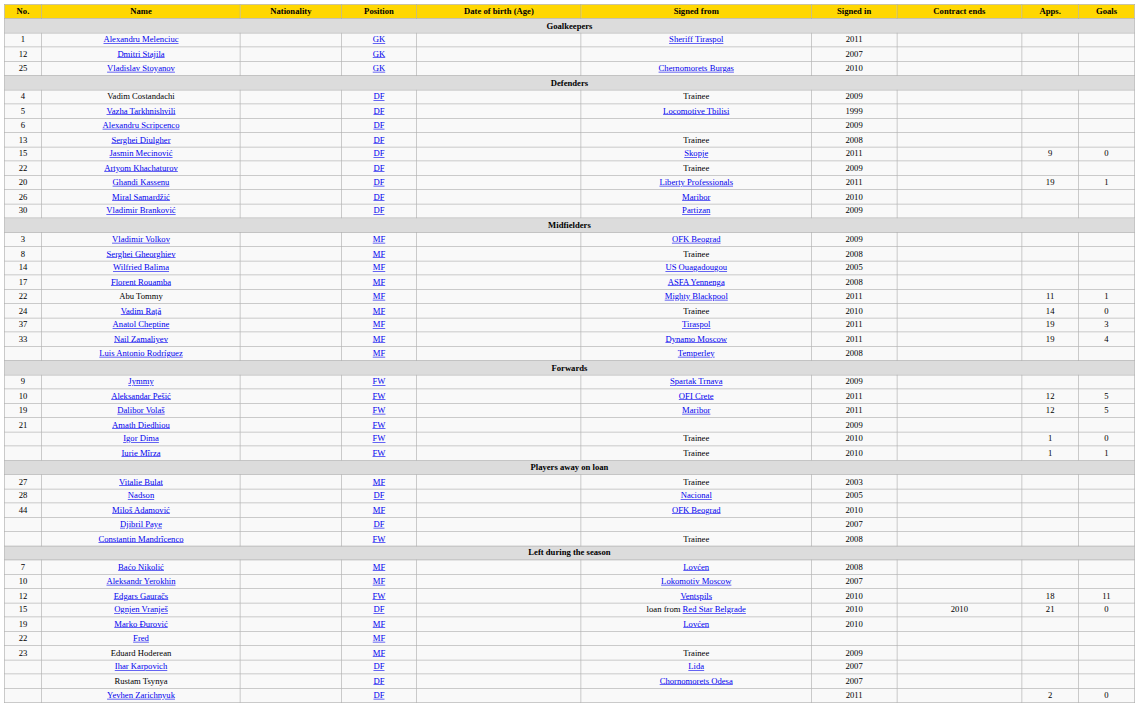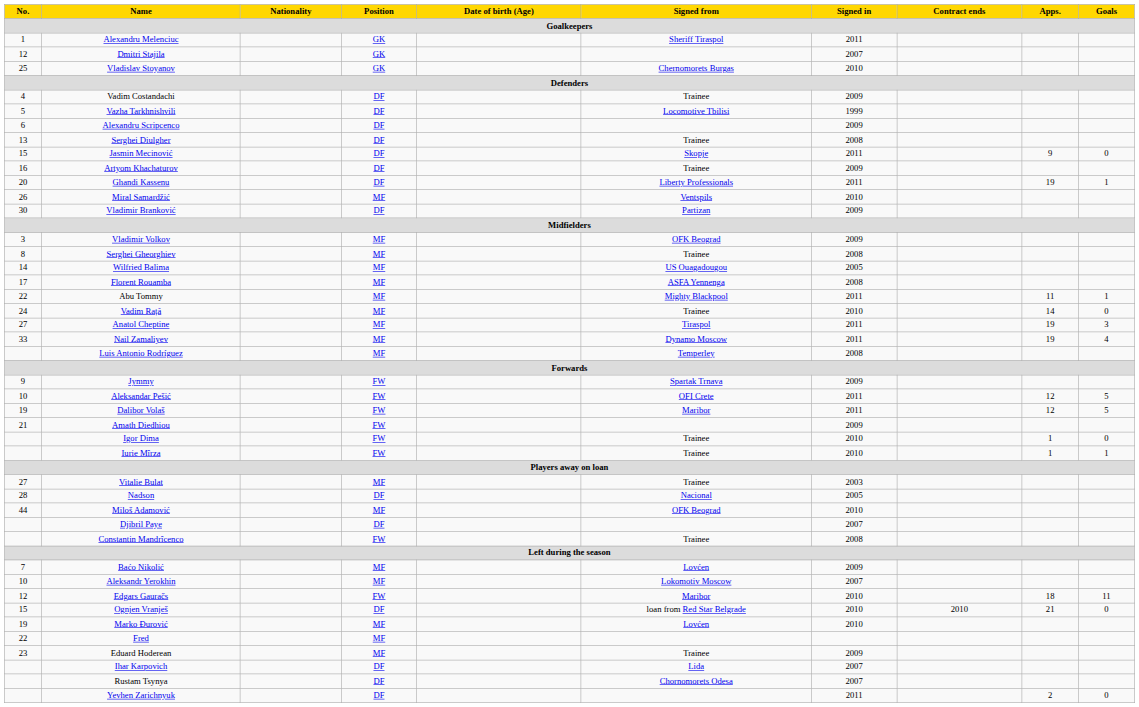Artyom Khachaturov | No.: 22 -> 16
Miral Samardžić | Position: DF -> MF
Miral Samardžić | Signed from: Maribor -> Ventspils
Anatol Cheptine | No.: 37 -> 27
Baćo Nikolić | Signed in: 2008 -> 2009
Edgars Gauračs | Signed from: Ventspils -> Maribor
